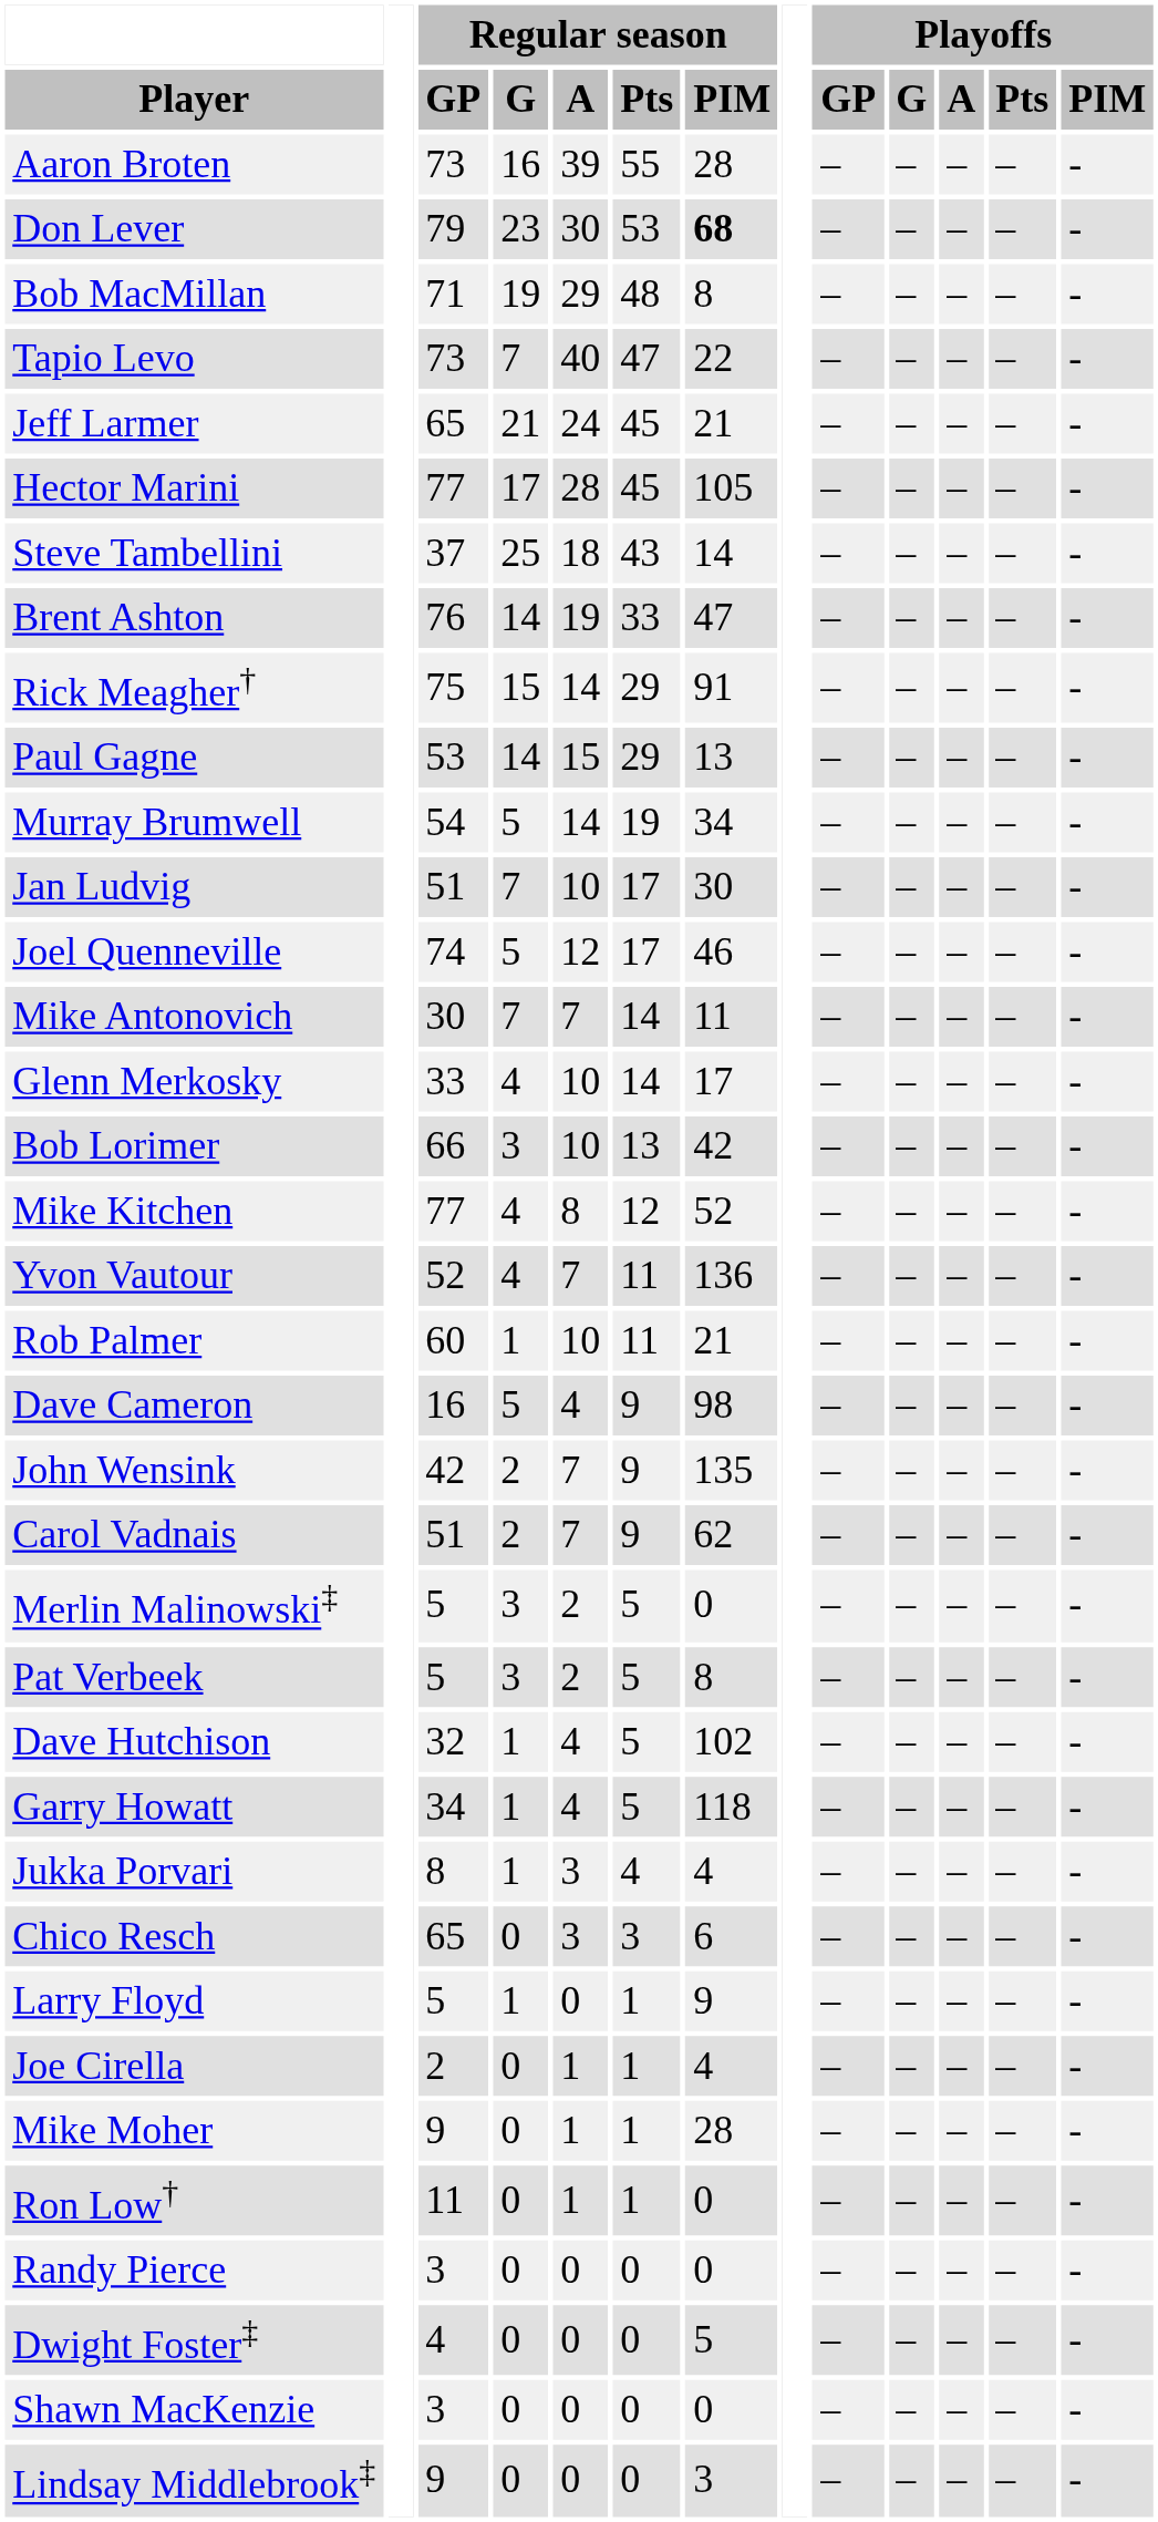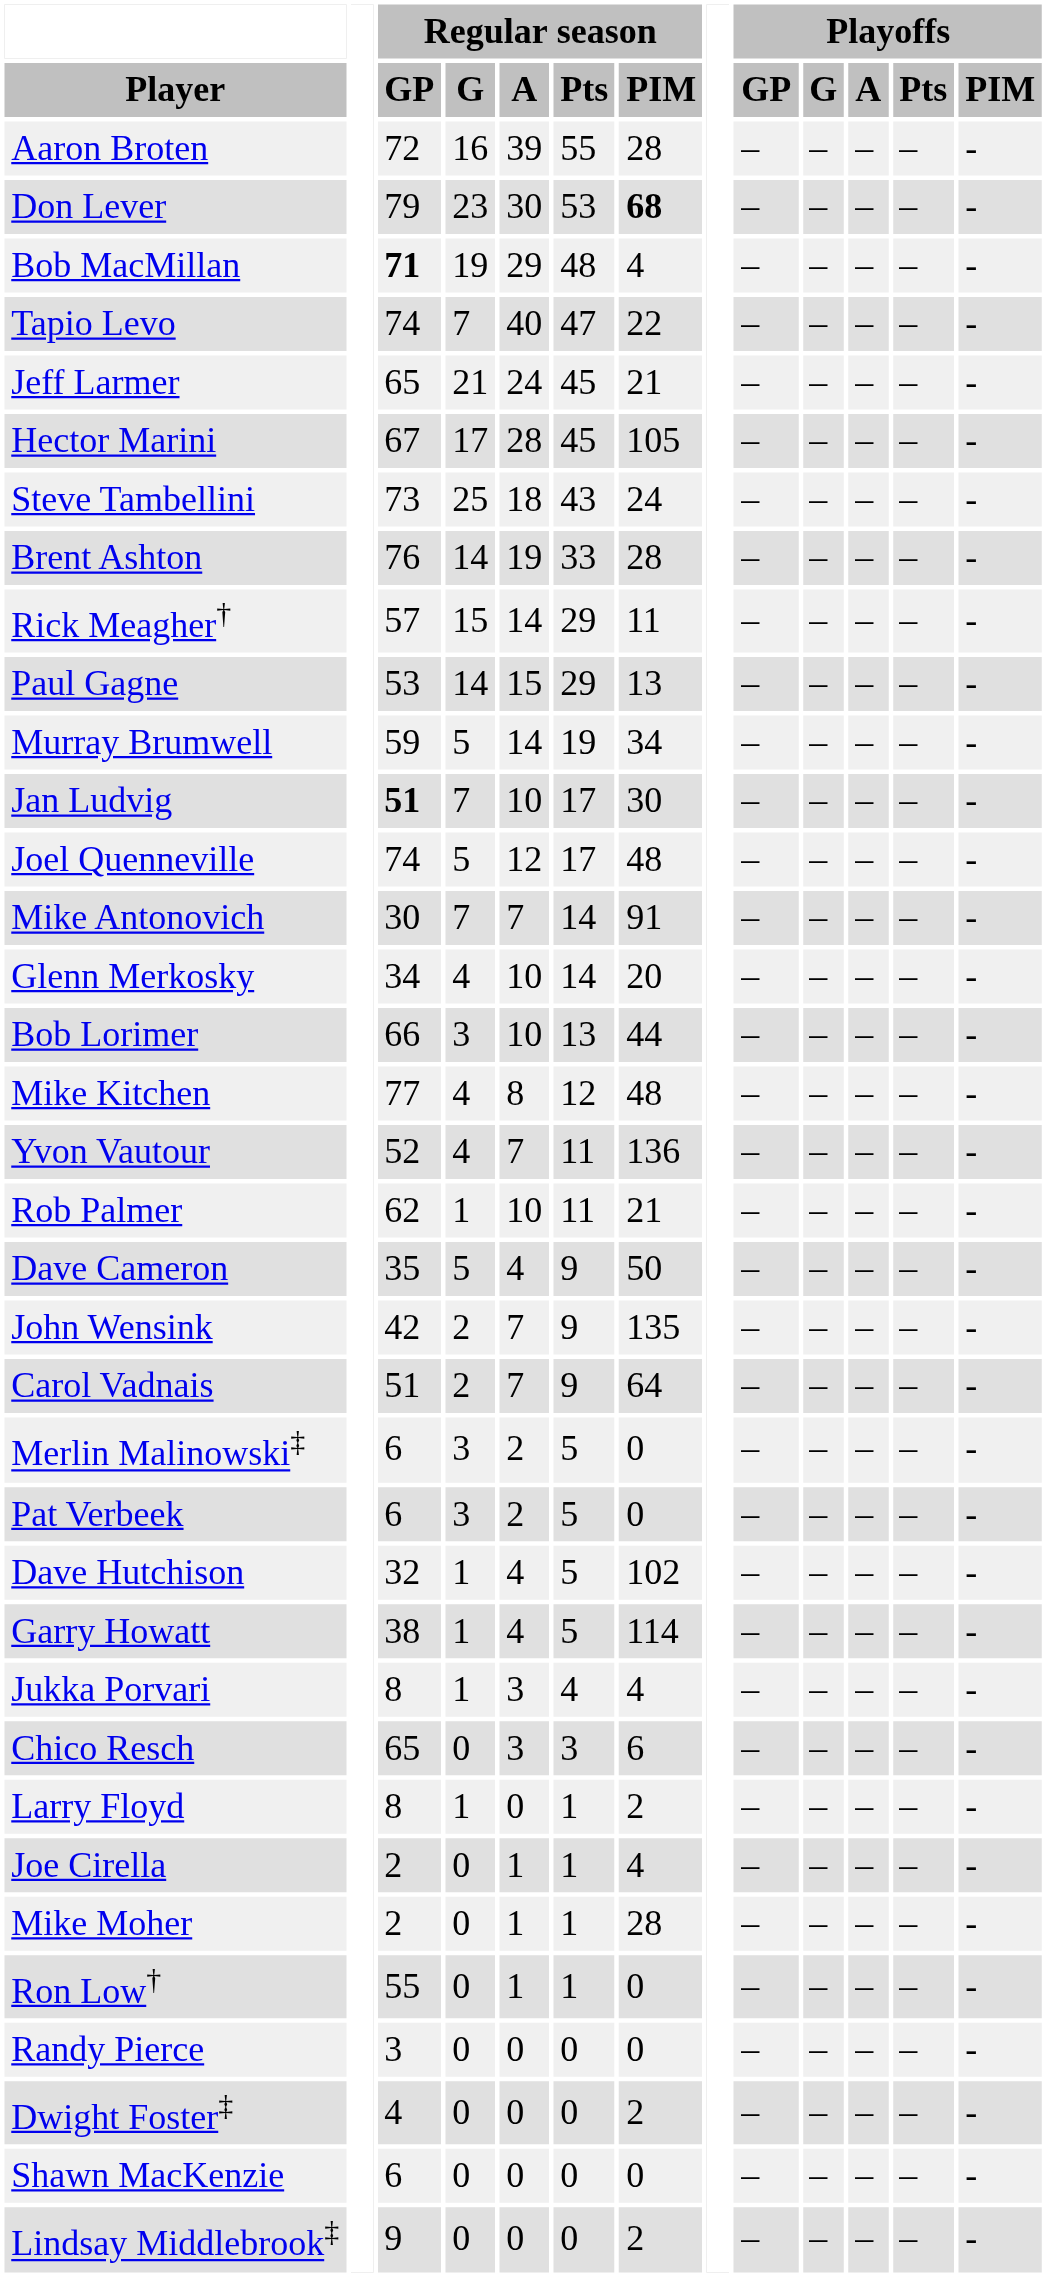Aaron Broten | Regular season / GP: 73 -> 72
Bob MacMillan | Regular season / GP: normal -> bold
Bob MacMillan | Regular season / PIM: 8 -> 4
Tapio Levo | Regular season / GP: 73 -> 74
Hector Marini | Regular season / GP: 77 -> 67
Steve Tambellini | Regular season / GP: 37 -> 73
Steve Tambellini | Regular season / PIM: 14 -> 24
Brent Ashton | Regular season / PIM: 47 -> 28
Rick Meagher† | Regular season / GP: 75 -> 57
Rick Meagher† | Regular season / PIM: 91 -> 11
Murray Brumwell | Regular season / GP: 54 -> 59
Jan Ludvig | Regular season / GP: normal -> bold
Joel Quenneville | Regular season / PIM: 46 -> 48
Mike Antonovich | Regular season / PIM: 11 -> 91
Glenn Merkosky | Regular season / GP: 33 -> 34
Glenn Merkosky | Regular season / PIM: 17 -> 20
Bob Lorimer | Regular season / PIM: 42 -> 44
Mike Kitchen | Regular season / PIM: 52 -> 48
Rob Palmer | Regular season / GP: 60 -> 62
Dave Cameron | Regular season / GP: 16 -> 35
Dave Cameron | Regular season / PIM: 98 -> 50
Carol Vadnais | Regular season / PIM: 62 -> 64
Merlin Malinowski‡ | Regular season / GP: 5 -> 6
Pat Verbeek | Regular season / GP: 5 -> 6
Pat Verbeek | Regular season / PIM: 8 -> 0
Garry Howatt | Regular season / GP: 34 -> 38
Garry Howatt | Regular season / PIM: 118 -> 114
Larry Floyd | Regular season / GP: 5 -> 8
Larry Floyd | Regular season / PIM: 9 -> 2
Mike Moher | Regular season / GP: 9 -> 2
Ron Low† | Regular season / GP: 11 -> 55
Dwight Foster‡ | Regular season / PIM: 5 -> 2
Shawn MacKenzie | Regular season / GP: 3 -> 6
Lindsay Middlebrook‡ | Regular season / PIM: 3 -> 2
